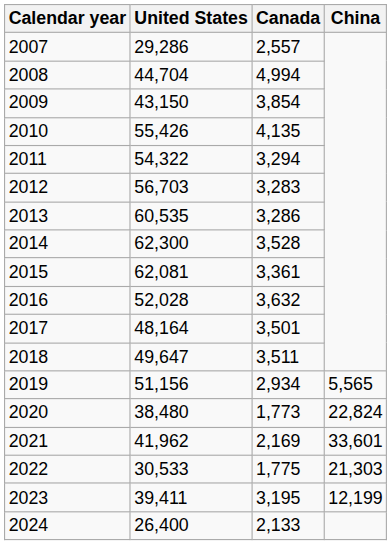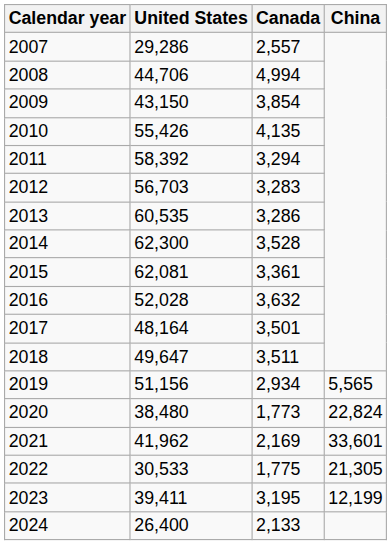2008 | United States: 44,704 -> 44,706
2011 | United States: 54,322 -> 58,392
2022 | China: 21,303 -> 21,305
